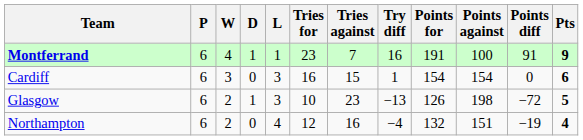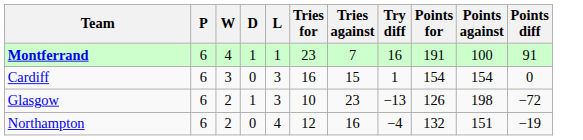- column: Pts | 9 | 6 | 5 | 4
